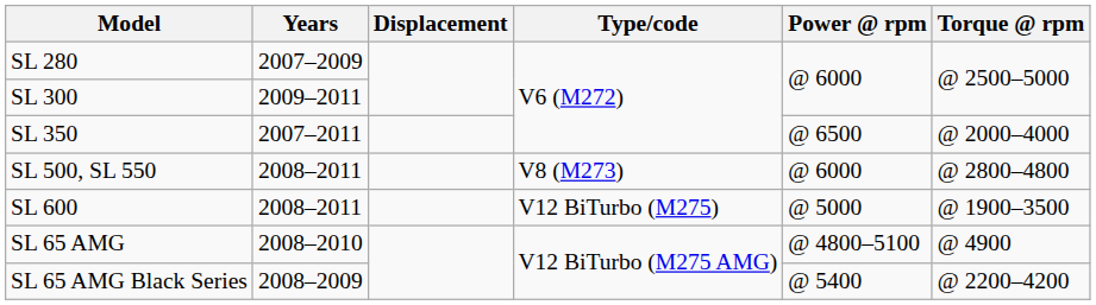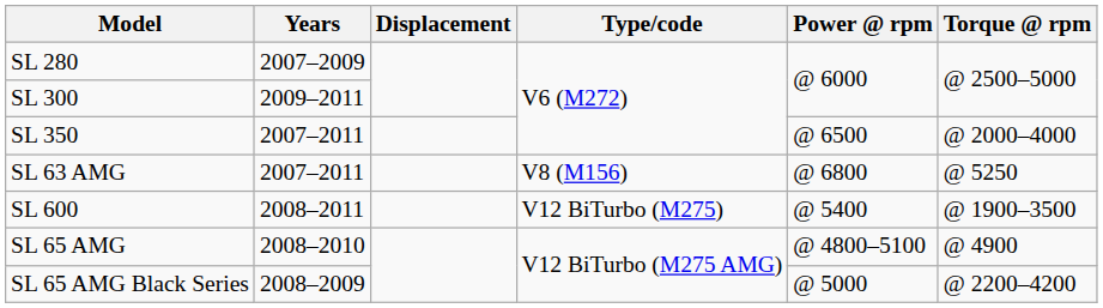- row: SL 500, SL 550 | 2008–2011 | V8 (M273) | @ 6000 | @ 2800–4800
+ row: SL 63 AMG | 2007–2011 | V8 (M156) | @ 6800 | @ 5250
SL 600 | Power @ rpm: @ 5000 -> @ 5400
SL 65 AMG Black Series | Power @ rpm: @ 5400 -> @ 5000
